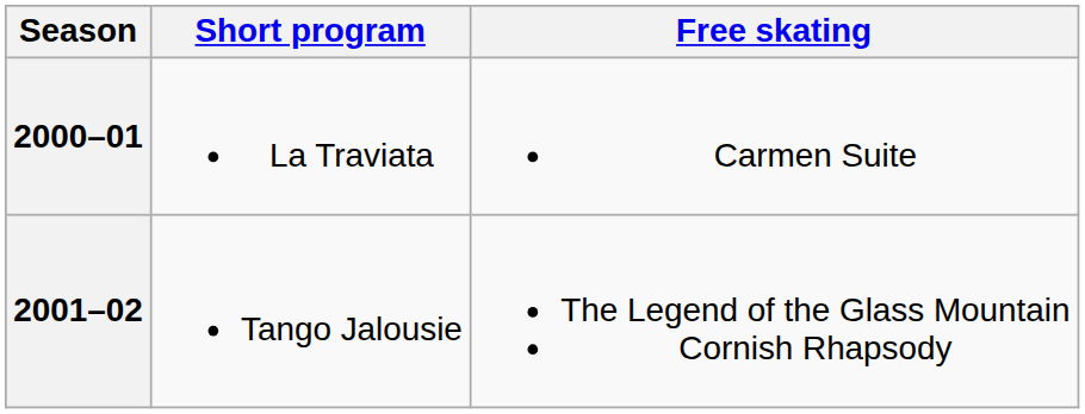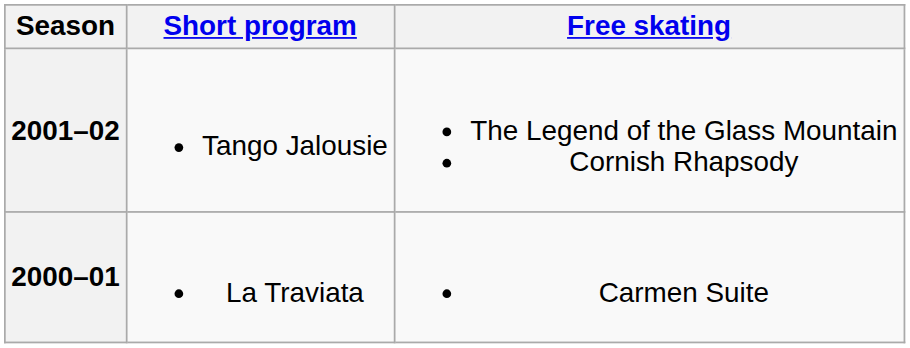rows swapped: 2001–02 <-> 2000–01
